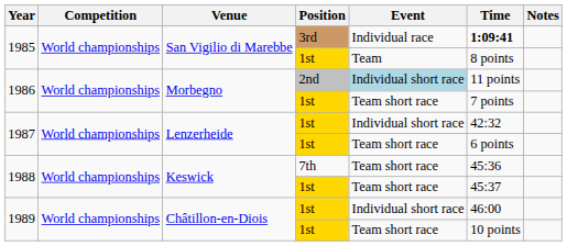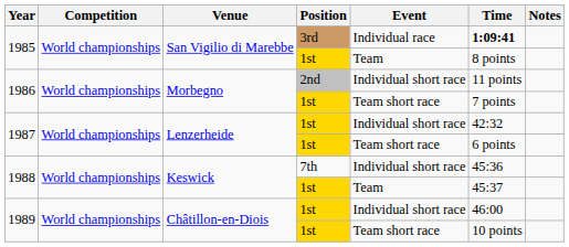1986 / 2nd | Event: lightblue background -> no background
1988 / 7th | Event: Team short race -> Individual short race
1988 / 1st | Event: Team short race -> Team
